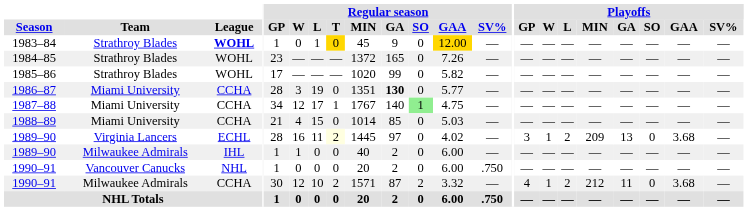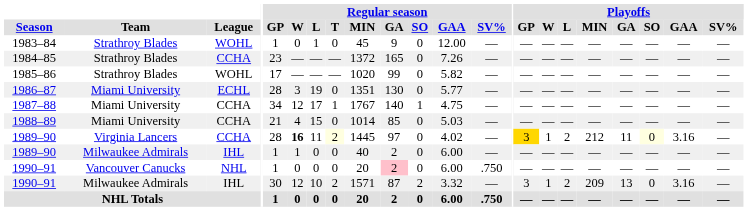1983–84 | League: bold -> normal
1983–84 | Regular season / T: gold background -> no background
1983–84 | Regular season / GAA: gold background -> no background
1984–85 | League: WOHL -> CCHA
1986–87 | League: CCHA -> ECHL
1986–87 | Regular season / GA: bold -> normal
1987–88 | Regular season / SO: lightgreen background -> no background
1989–90 / Virginia Lancers | League: ECHL -> CCHA
1989–90 / Virginia Lancers | Regular season / W: normal -> bold
1989–90 / Virginia Lancers | Playoffs / GP: no background -> gold background
1989–90 / Virginia Lancers | Playoffs / MIN: 209 -> 212
1989–90 / Virginia Lancers | Playoffs / GA: 13 -> 11
1989–90 / Virginia Lancers | Playoffs / SO: no background -> lightyellow background
1989–90 / Virginia Lancers | Playoffs / GAA: 3.68 -> 3.16
1990–91 / Vancouver Canucks | Regular season / GA: no background -> pink background
1990–91 / Milwaukee Admirals | League: CCHA -> IHL
1990–91 / Milwaukee Admirals | Playoffs / GP: 4 -> 3
1990–91 / Milwaukee Admirals | Playoffs / MIN: 212 -> 209
1990–91 / Milwaukee Admirals | Playoffs / GA: 11 -> 13
1990–91 / Milwaukee Admirals | Playoffs / GAA: 3.68 -> 3.16
